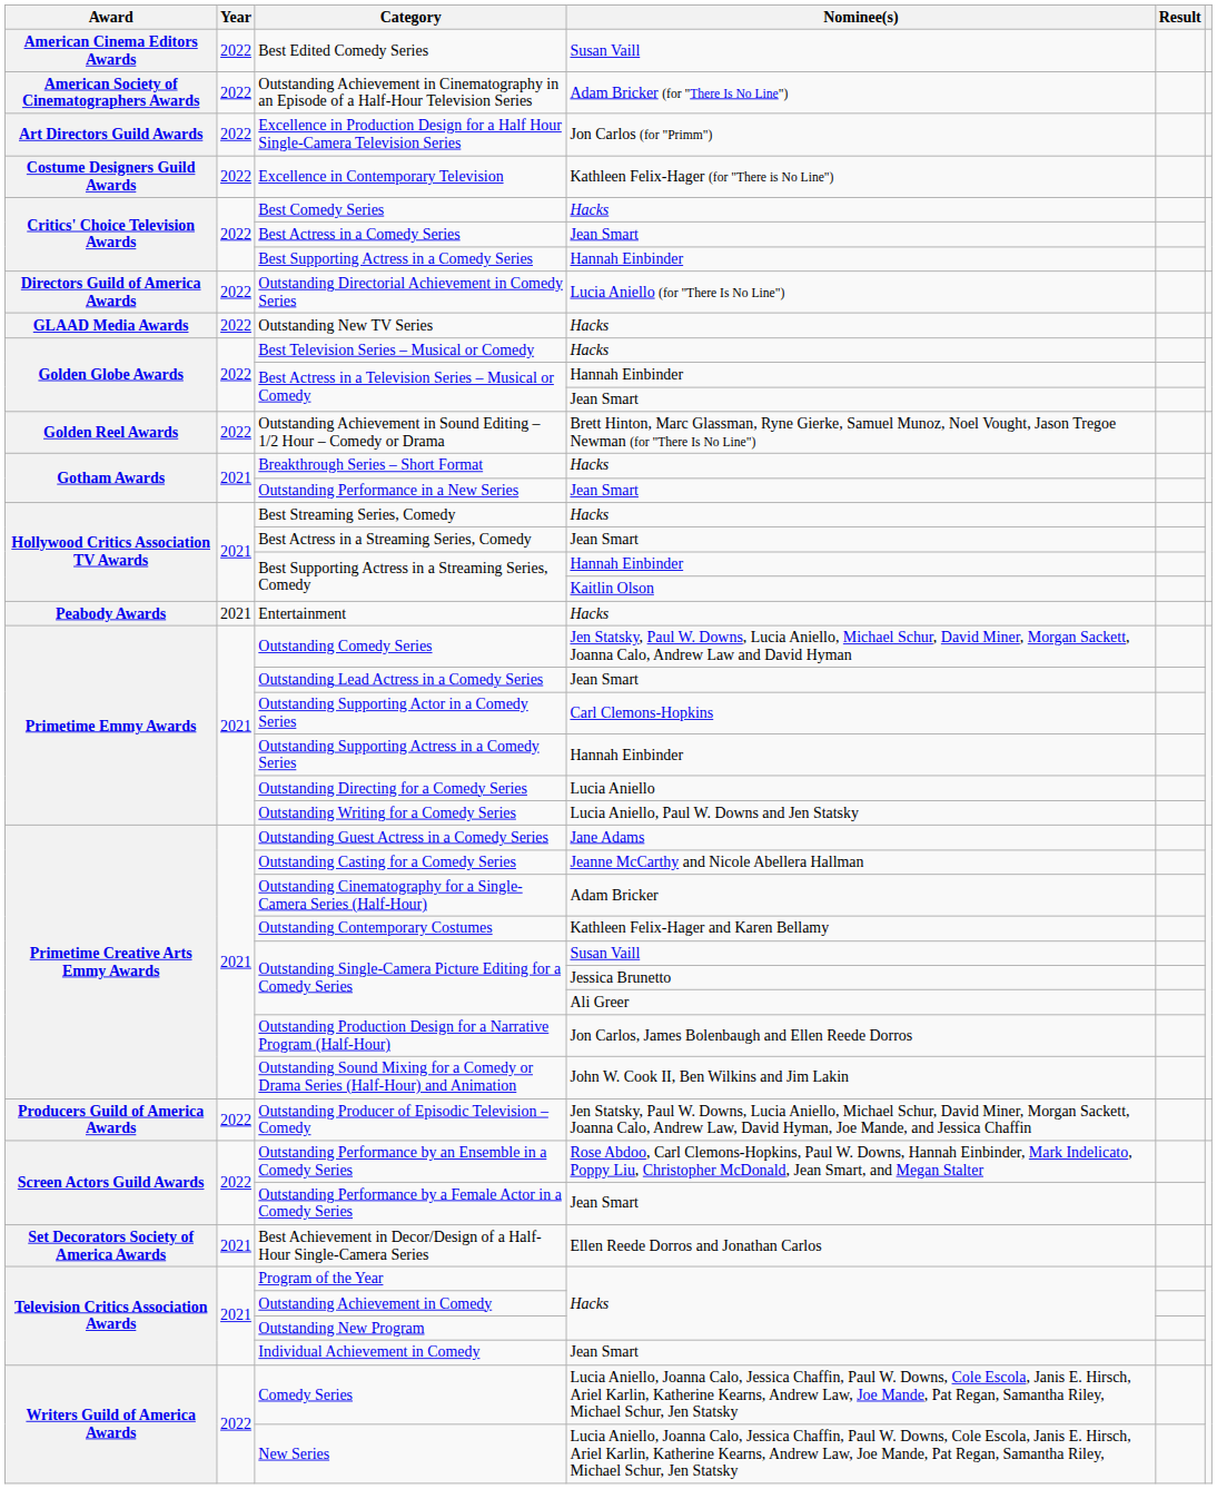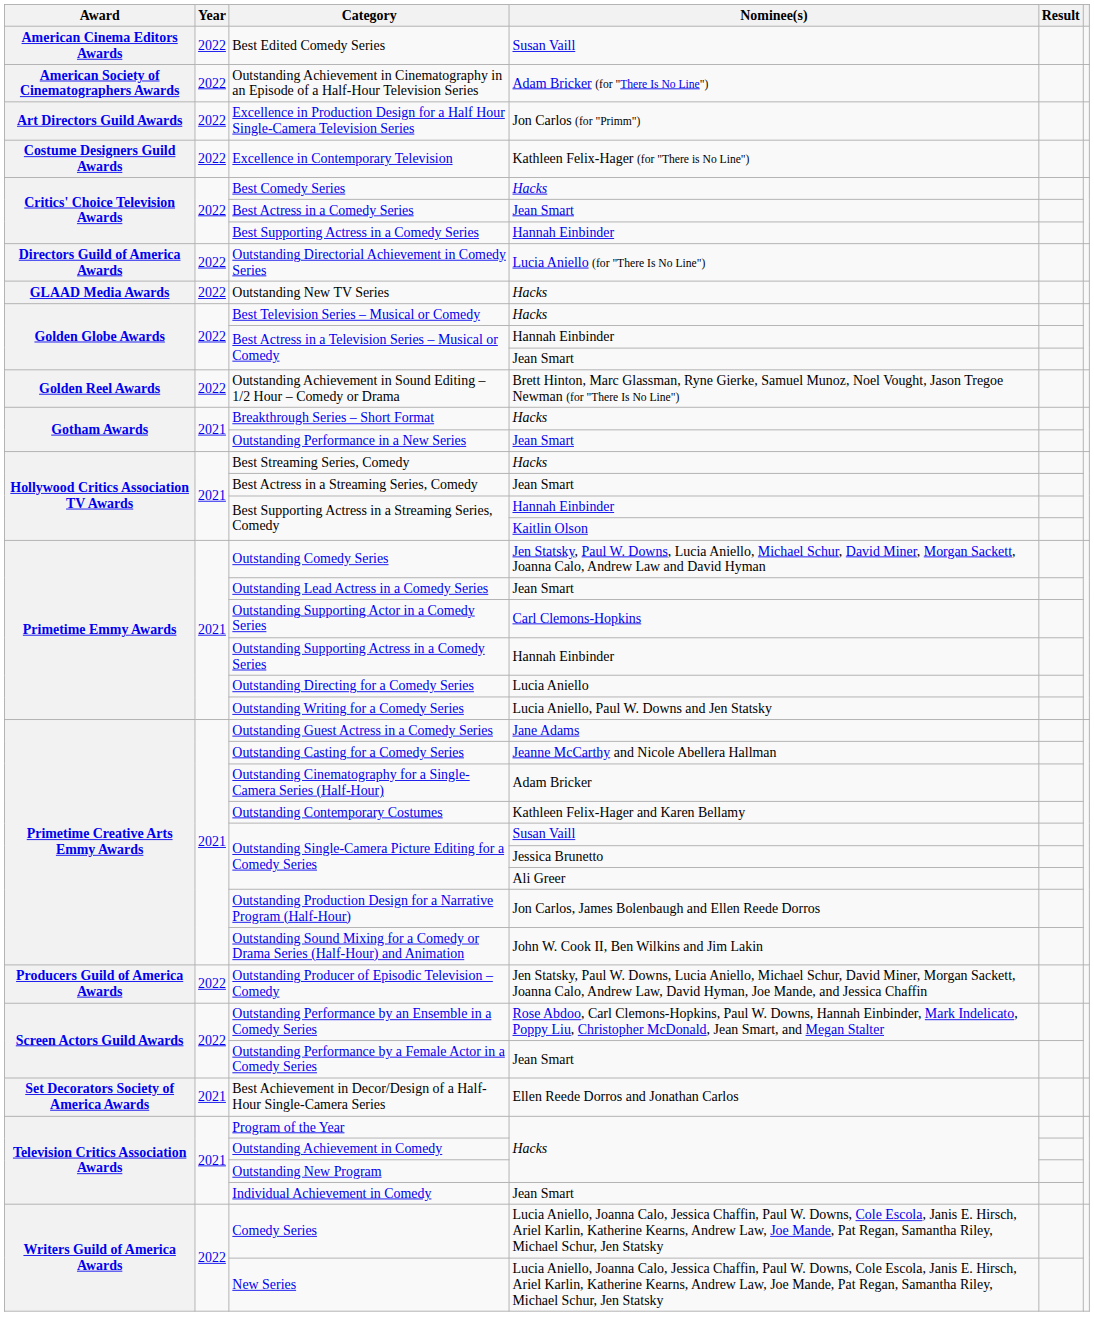- row: Peabody Awards | 2021 | Entertainment | Hacks
